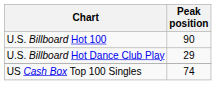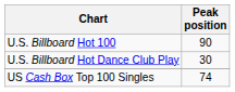U.S. Billboard Hot Dance Club Play | Peak position: 29 -> 30
